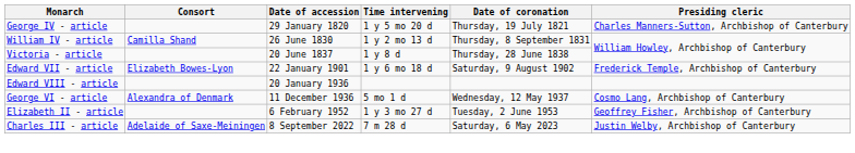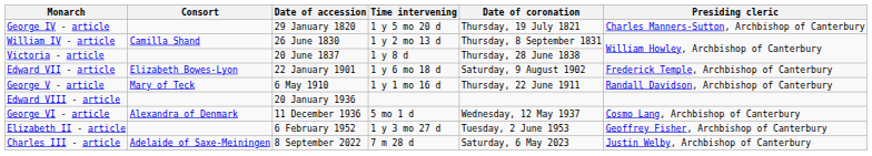+ row: George V - article | Mary of Teck | 6 May 1910 | 1 y 1 mo 16 d | Thursday, 22 June 1911 | Randall Davidson, Archbishop of Canterbury
